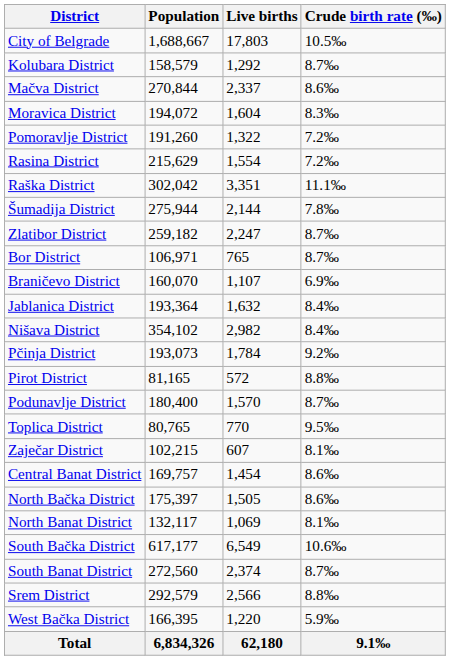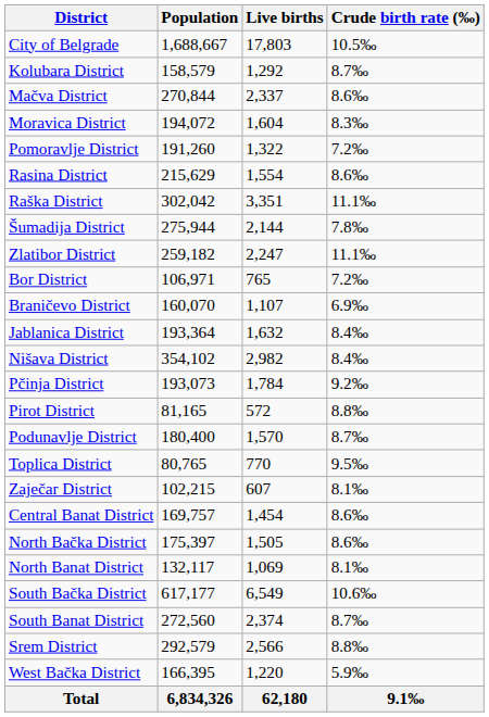Rasina District | Crude birth rate (‰): 7.2‰ -> 8.6‰
Zlatibor District | Crude birth rate (‰): 8.7‰ -> 11.1‰
Bor District | Crude birth rate (‰): 8.7‰ -> 7.2‰
